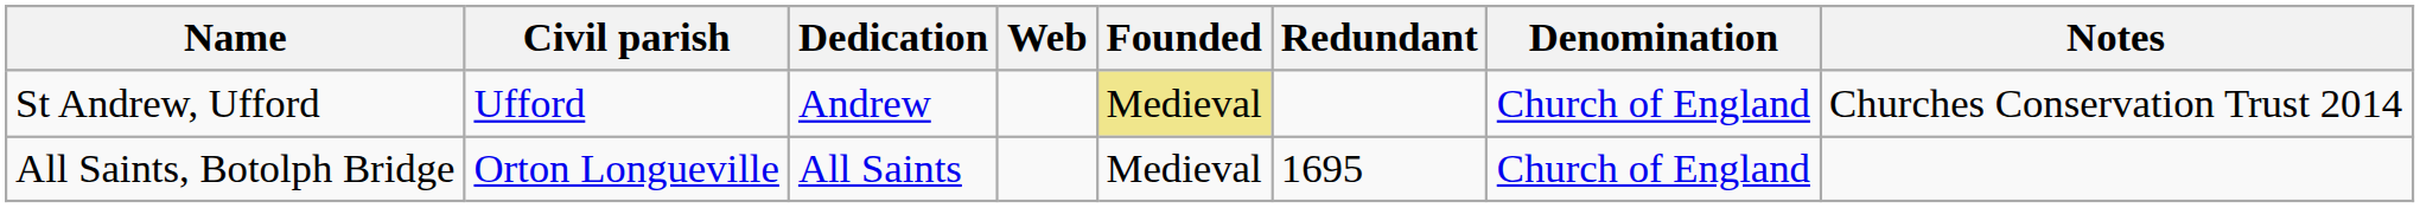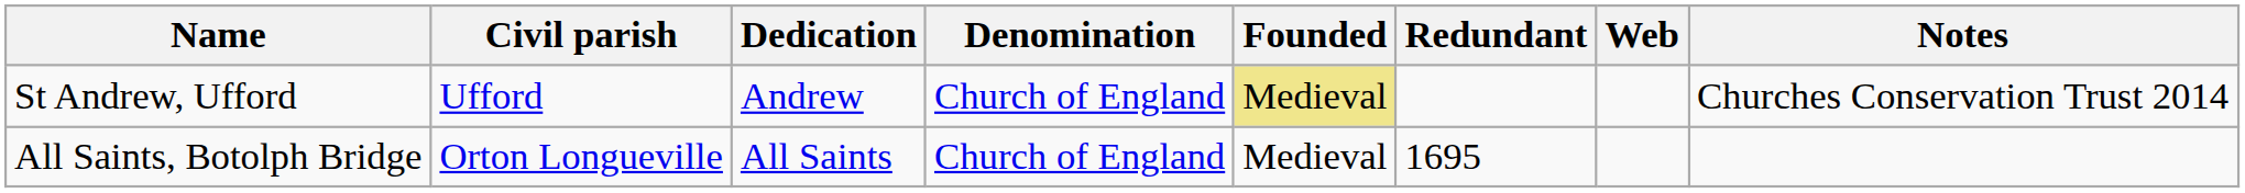columns swapped: Web <-> Denomination
